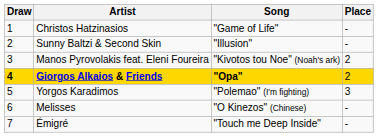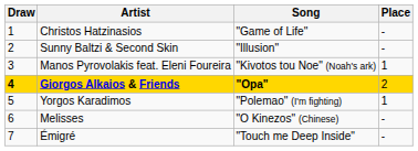Manos Pyrovolakis feat. Eleni Foureira | Place: 2 -> 1
Yorgos Karadimos | Place: 3 -> 1
